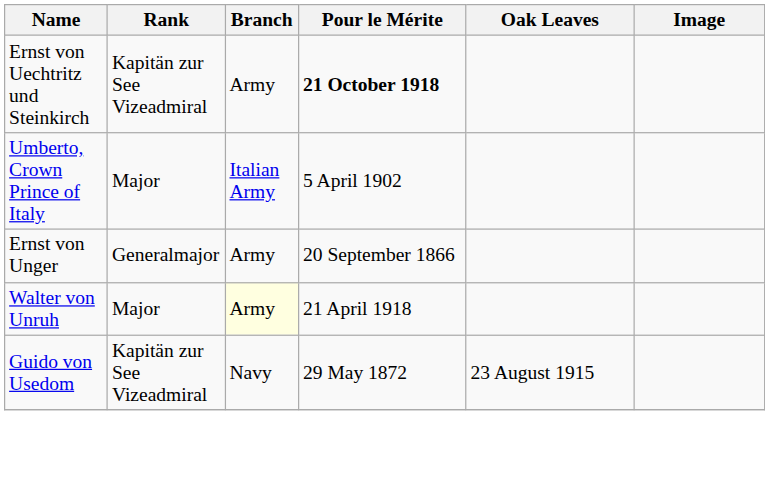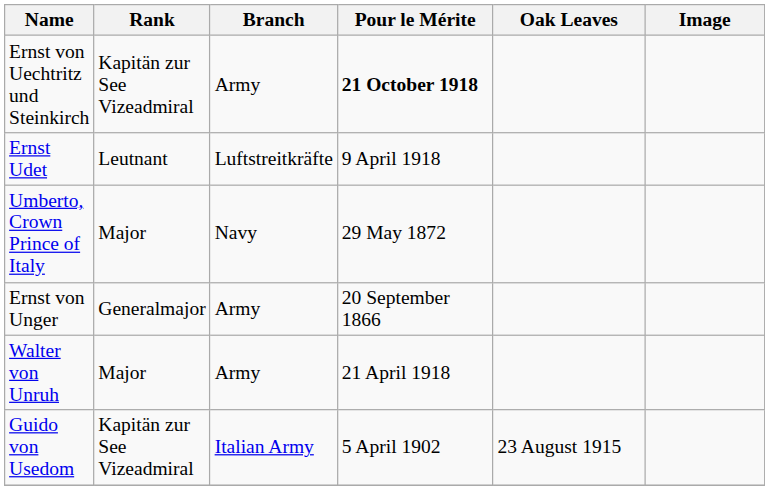+ row: Ernst Udet | Leutnant | Luftstreitkräfte | 9 April 1918
Umberto, Crown Prince of Italy | Branch: Italian Army -> Navy
Umberto, Crown Prince of Italy | Pour le Mérite: 5 April 1902 -> 29 May 1872
Walter von Unruh | Branch: lightyellow background -> no background
Guido von Usedom | Branch: Navy -> Italian Army
Guido von Usedom | Pour le Mérite: 29 May 1872 -> 5 April 1902
